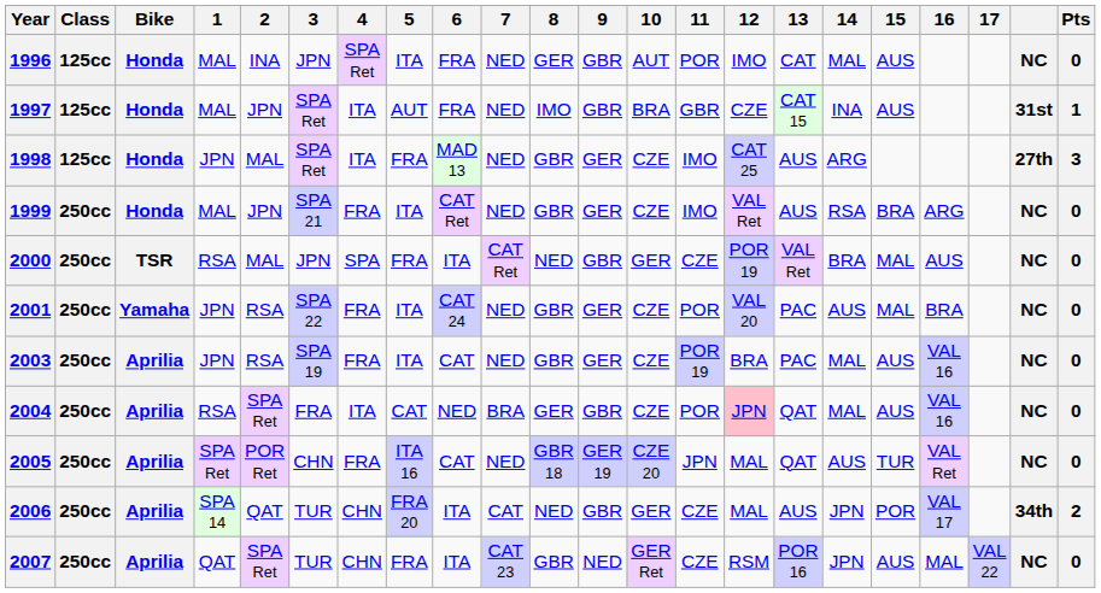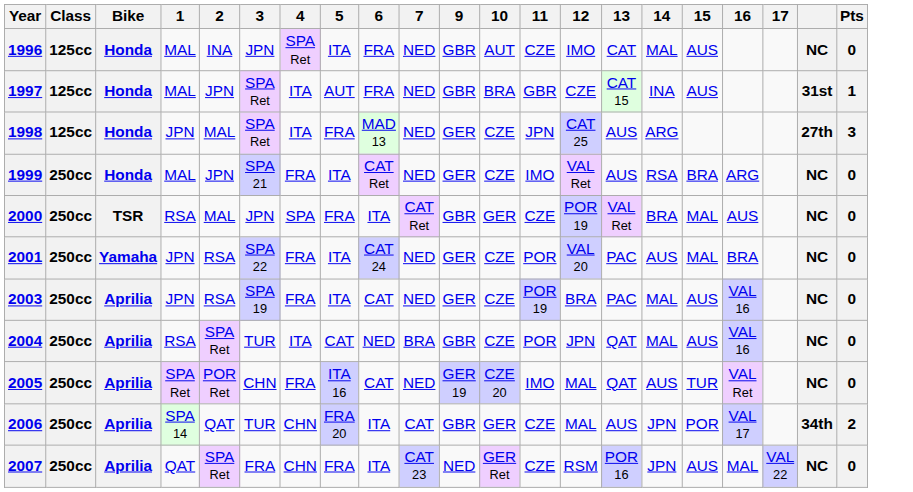- column: 8 | GER | IMO | GBR | GBR | NED | GBR | GBR | GER | GBR 18 | NED | GBR
1996 | 11: POR -> CZE
1998 | 11: IMO -> JPN
2004 | 3: FRA -> TUR
2004 | 12: pink background -> no background
2005 | 11: JPN -> IMO
2007 | 3: TUR -> FRA
